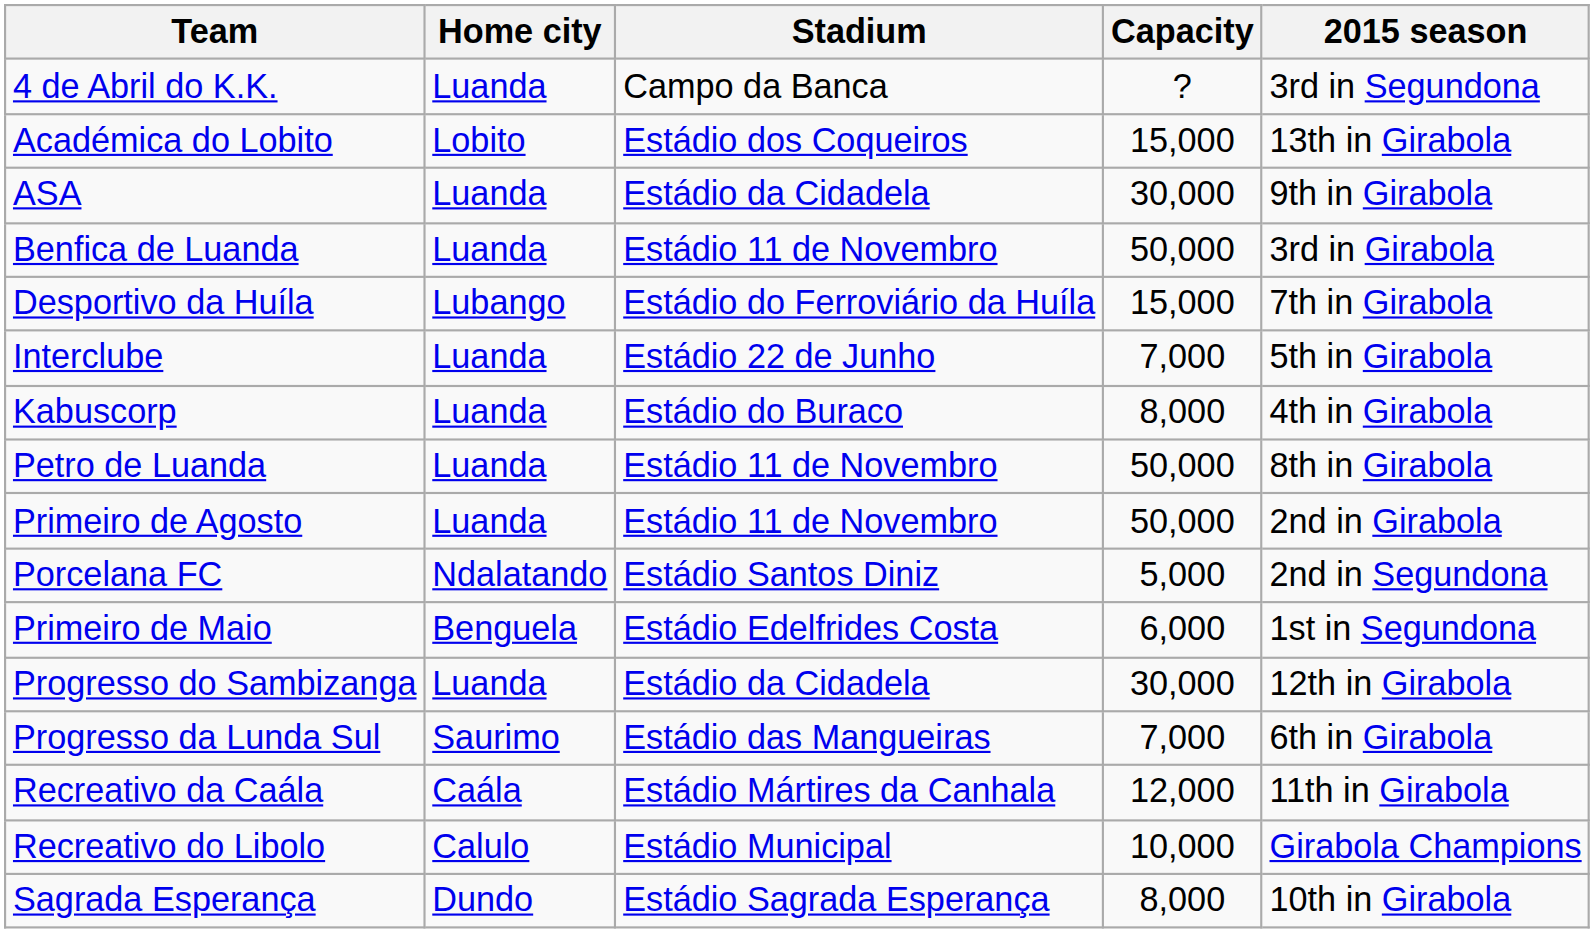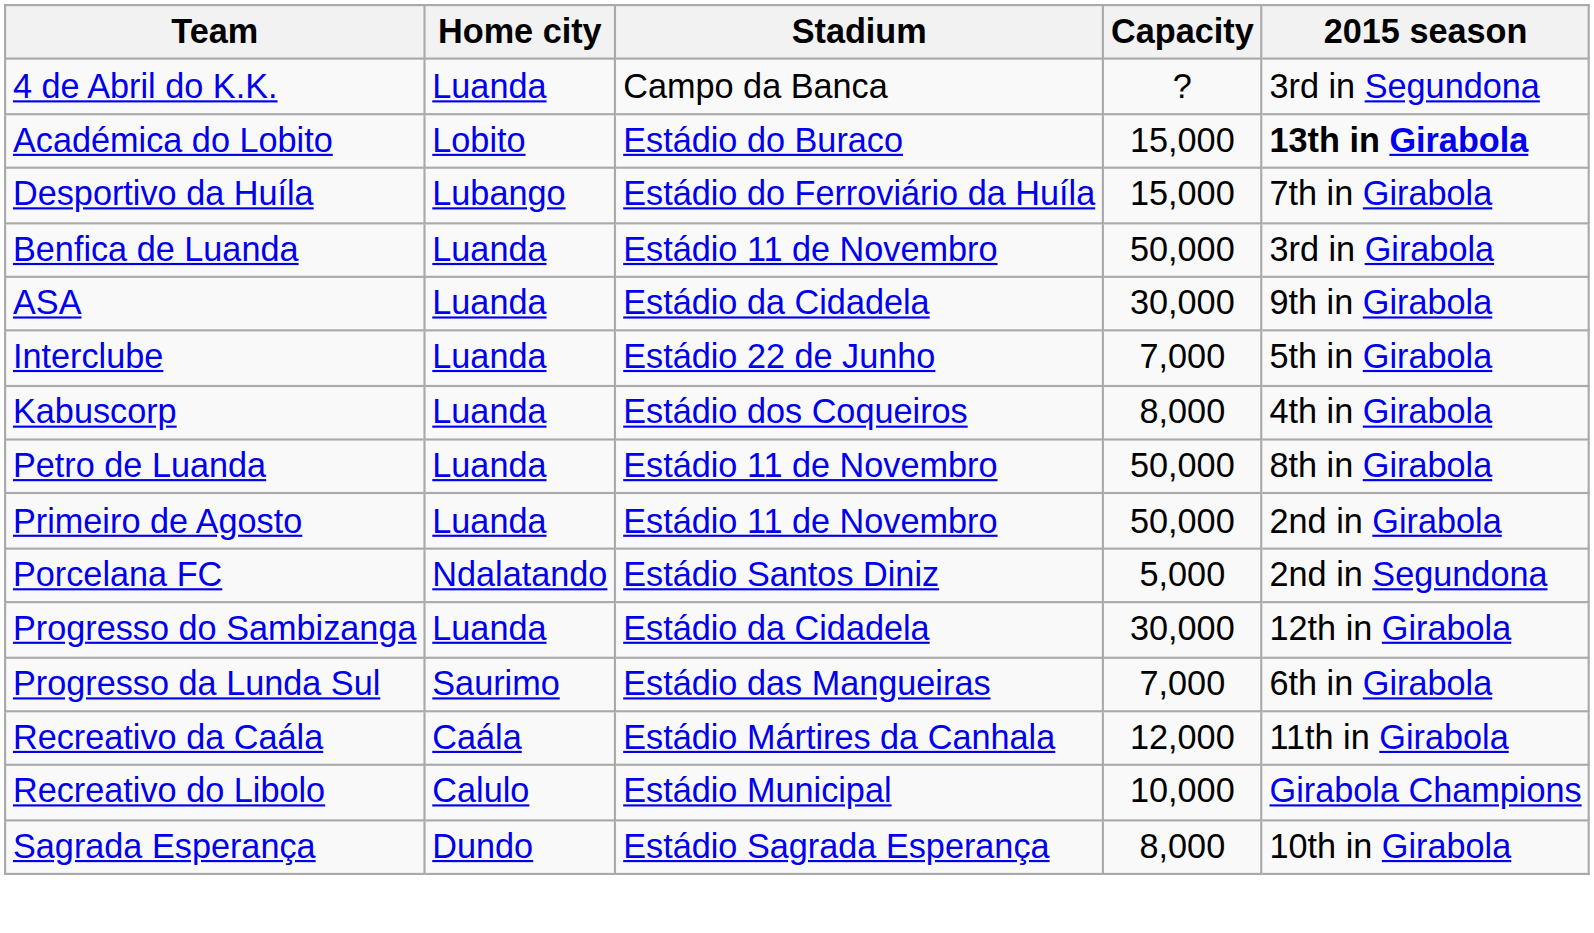Académica do Lobito | Stadium: Estádio dos Coqueiros -> Estádio do Buraco
Académica do Lobito | 2015 season: normal -> bold
rows swapped: ASA <-> Desportivo da Huíla
Kabuscorp | Stadium: Estádio do Buraco -> Estádio dos Coqueiros
- row: Primeiro de Maio | Benguela | Estádio Edelfrides Costa | 6,000 | 1st in Segundona
